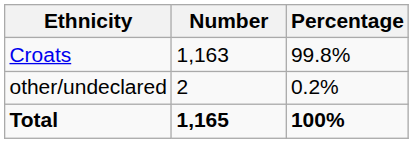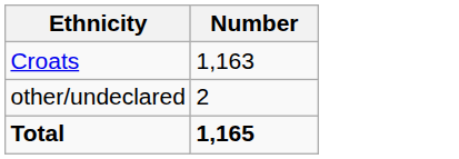- column: Percentage | 99.8% | 0.2% | 100%
